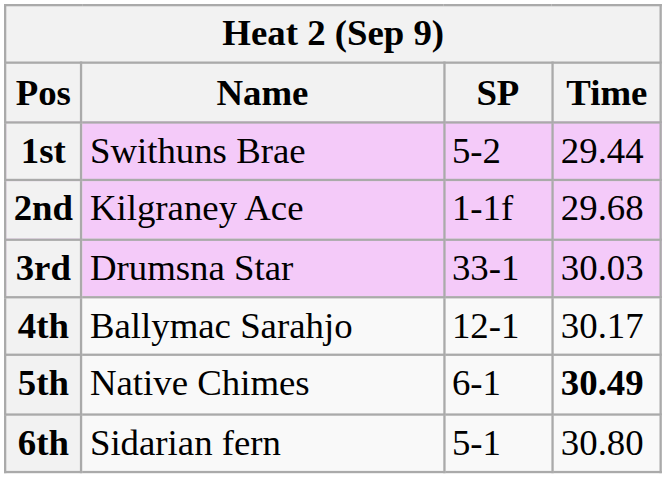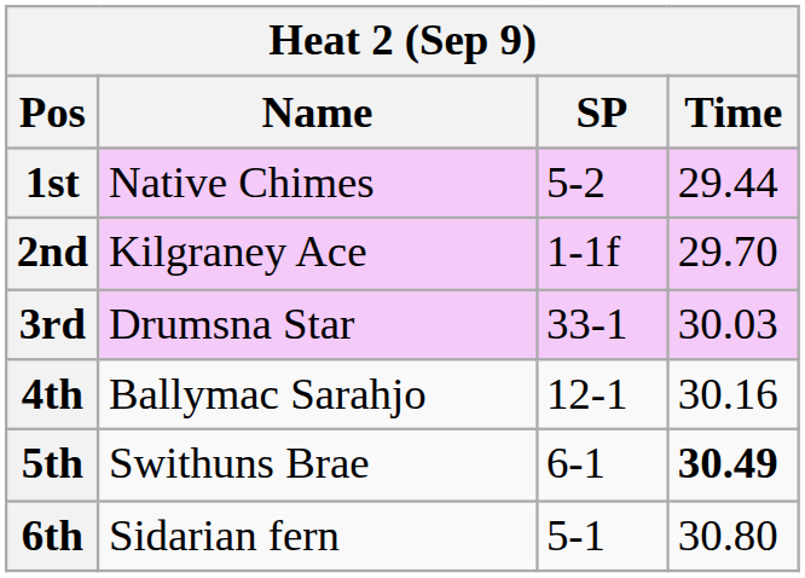1st | Name: Swithuns Brae -> Native Chimes
2nd | Time: 29.68 -> 29.70
4th | Time: 30.17 -> 30.16
5th | Name: Native Chimes -> Swithuns Brae
